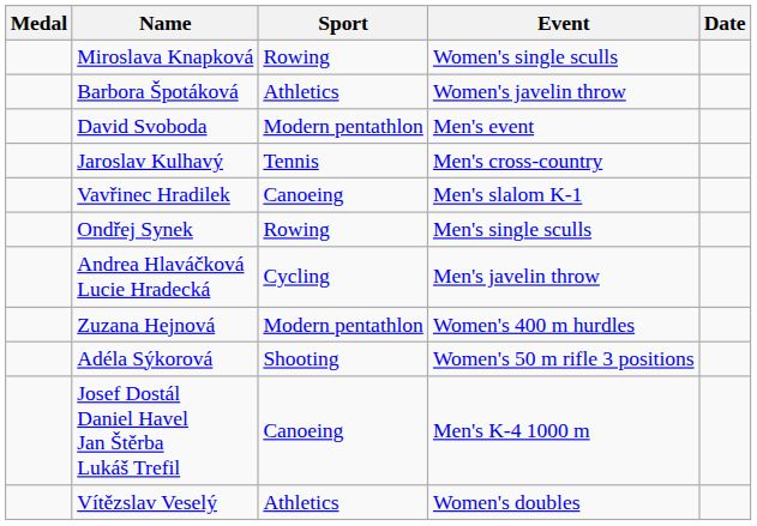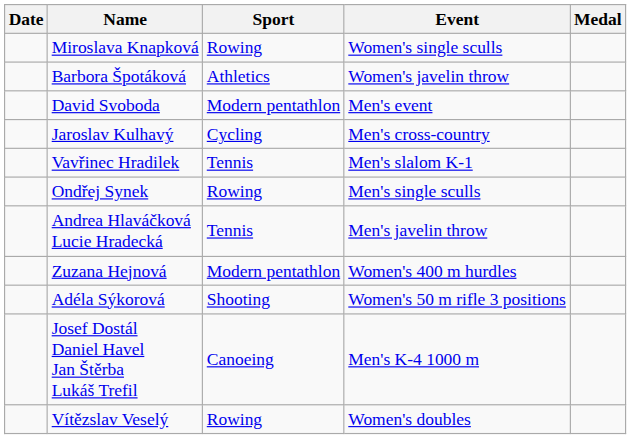columns swapped: Medal <-> Date
Jaroslav Kulhavý | Sport: Tennis -> Cycling
Vavřinec Hradilek | Sport: Canoeing -> Tennis
Andrea Hlaváčková Lucie Hradecká | Sport: Cycling -> Tennis
Vítězslav Veselý | Sport: Athletics -> Rowing
